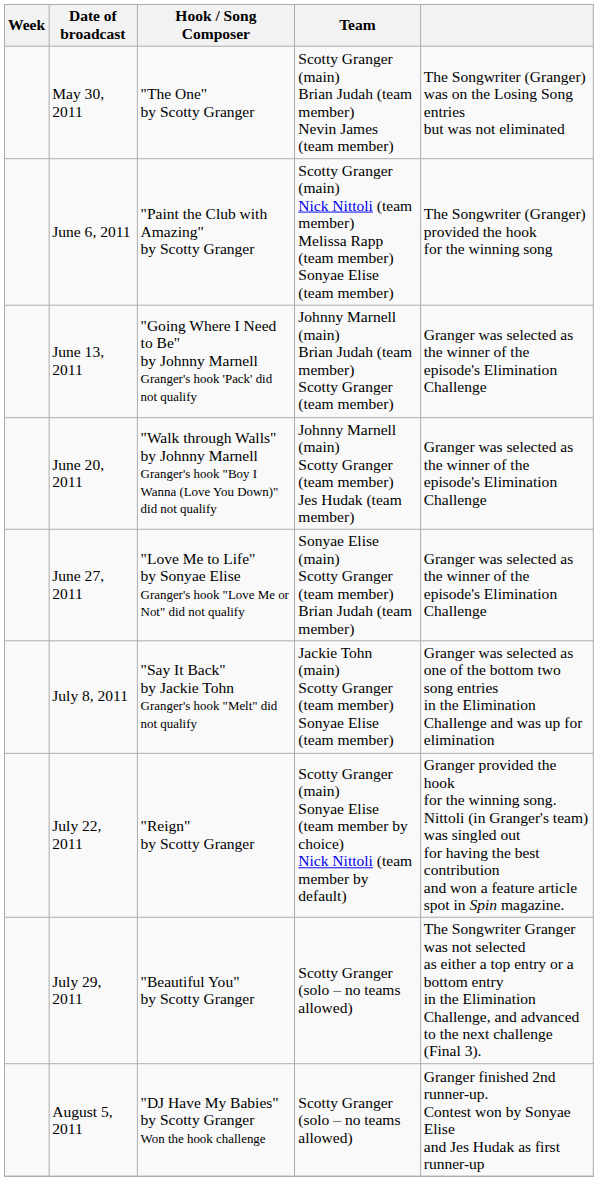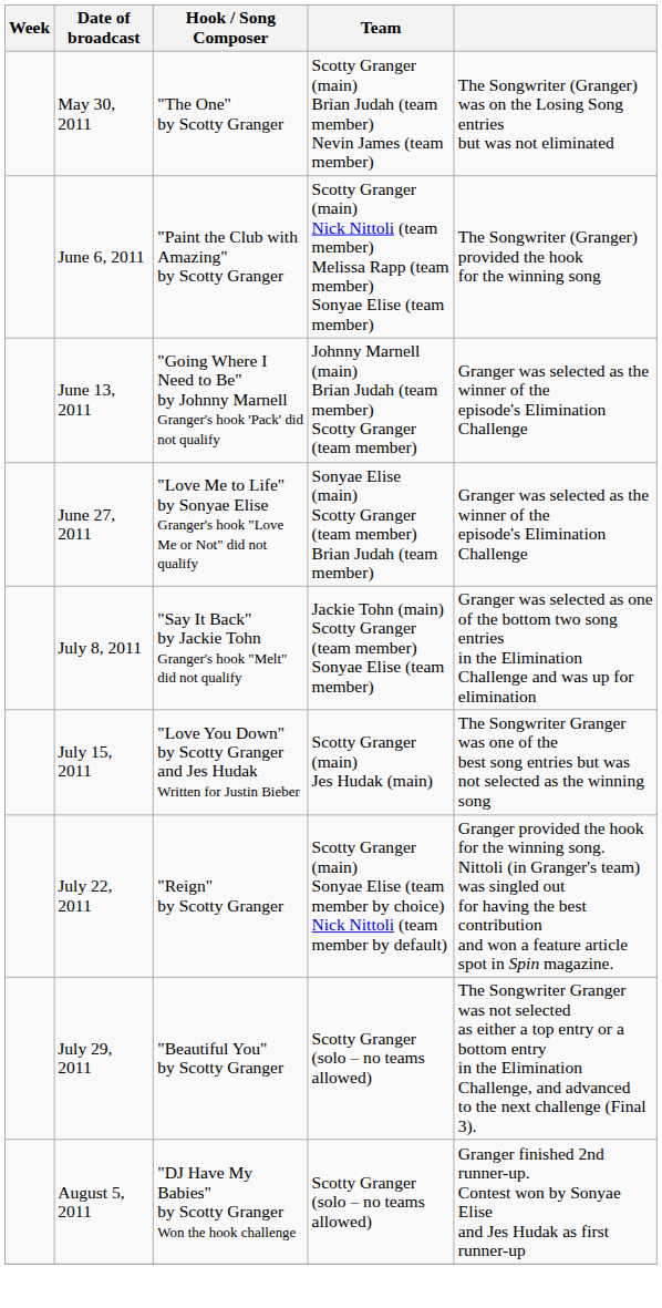- row: June 20, 2011 | "Walk through Walls" by Johnny Marnell Granger's hook "Boy I Wanna (Love You Down)" did not qualify | Johnny Marnell (main) Scotty Granger (team member) Jes Hudak (team member) | Granger was selected as the winner of the episode's Elimination Challenge
+ row: July 15, 2011 | "Love You Down" by Scotty Granger and Jes Hudak Written for Justin Bieber | Scotty Granger (main) Jes Hudak (main) | The Songwriter Granger was one of the best song entries but was not selected as the winning song
